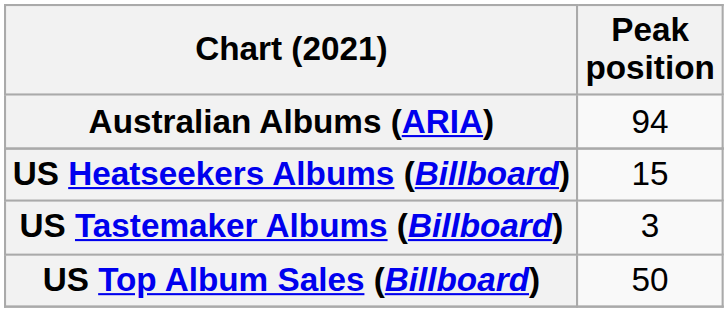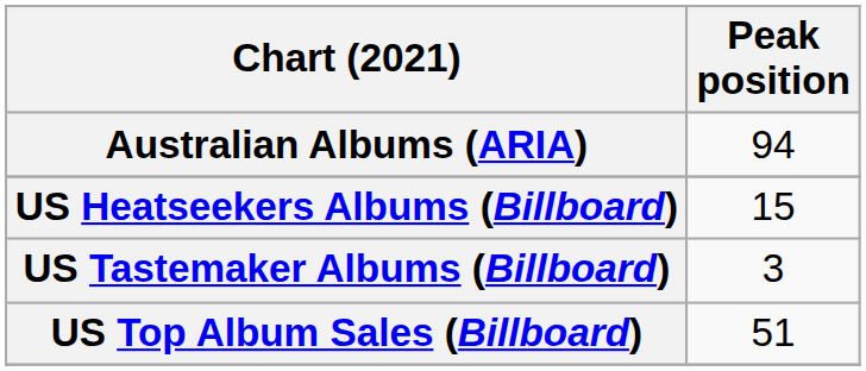US Top Album Sales (Billboard) | Peak position: 50 -> 51
